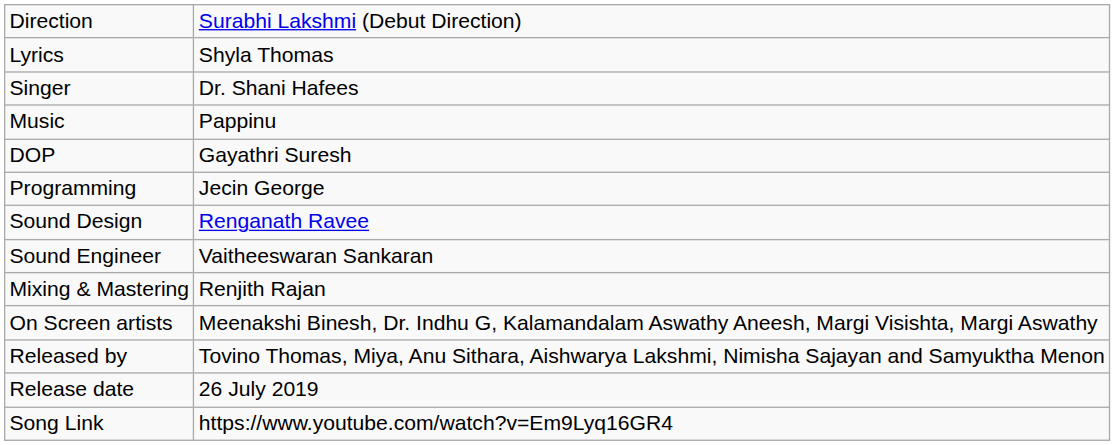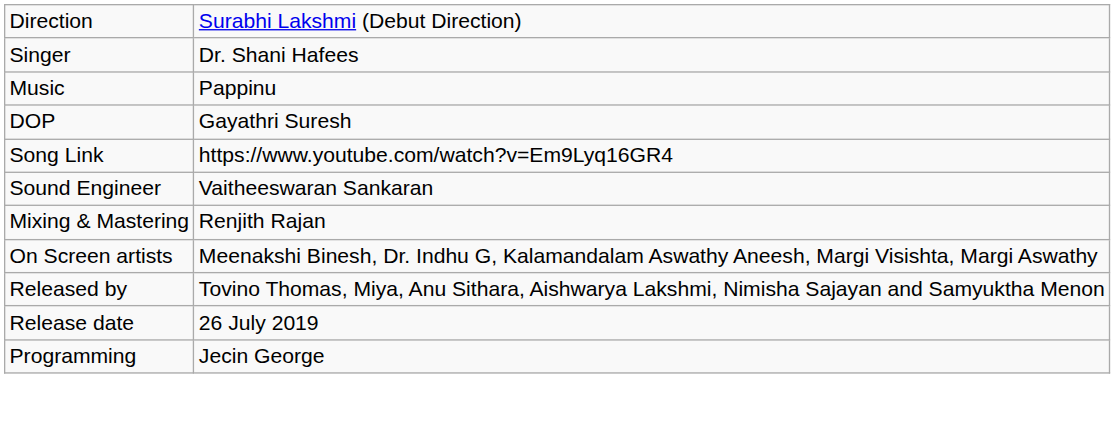- row: Lyrics | Shyla Thomas
rows swapped: Programming <-> Song Link
- row: Sound Design | Renganath Ravee
